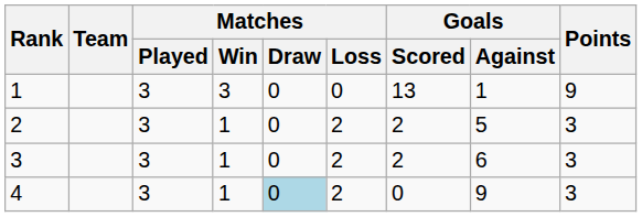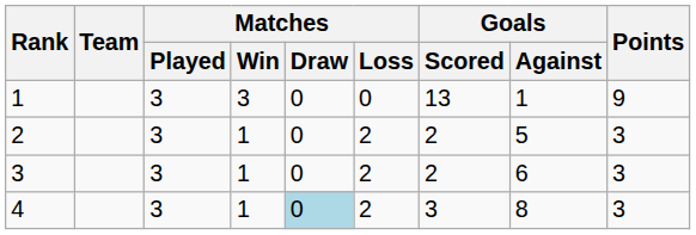4 | Goals / Scored: 0 -> 3
4 | Goals / Against: 9 -> 8
